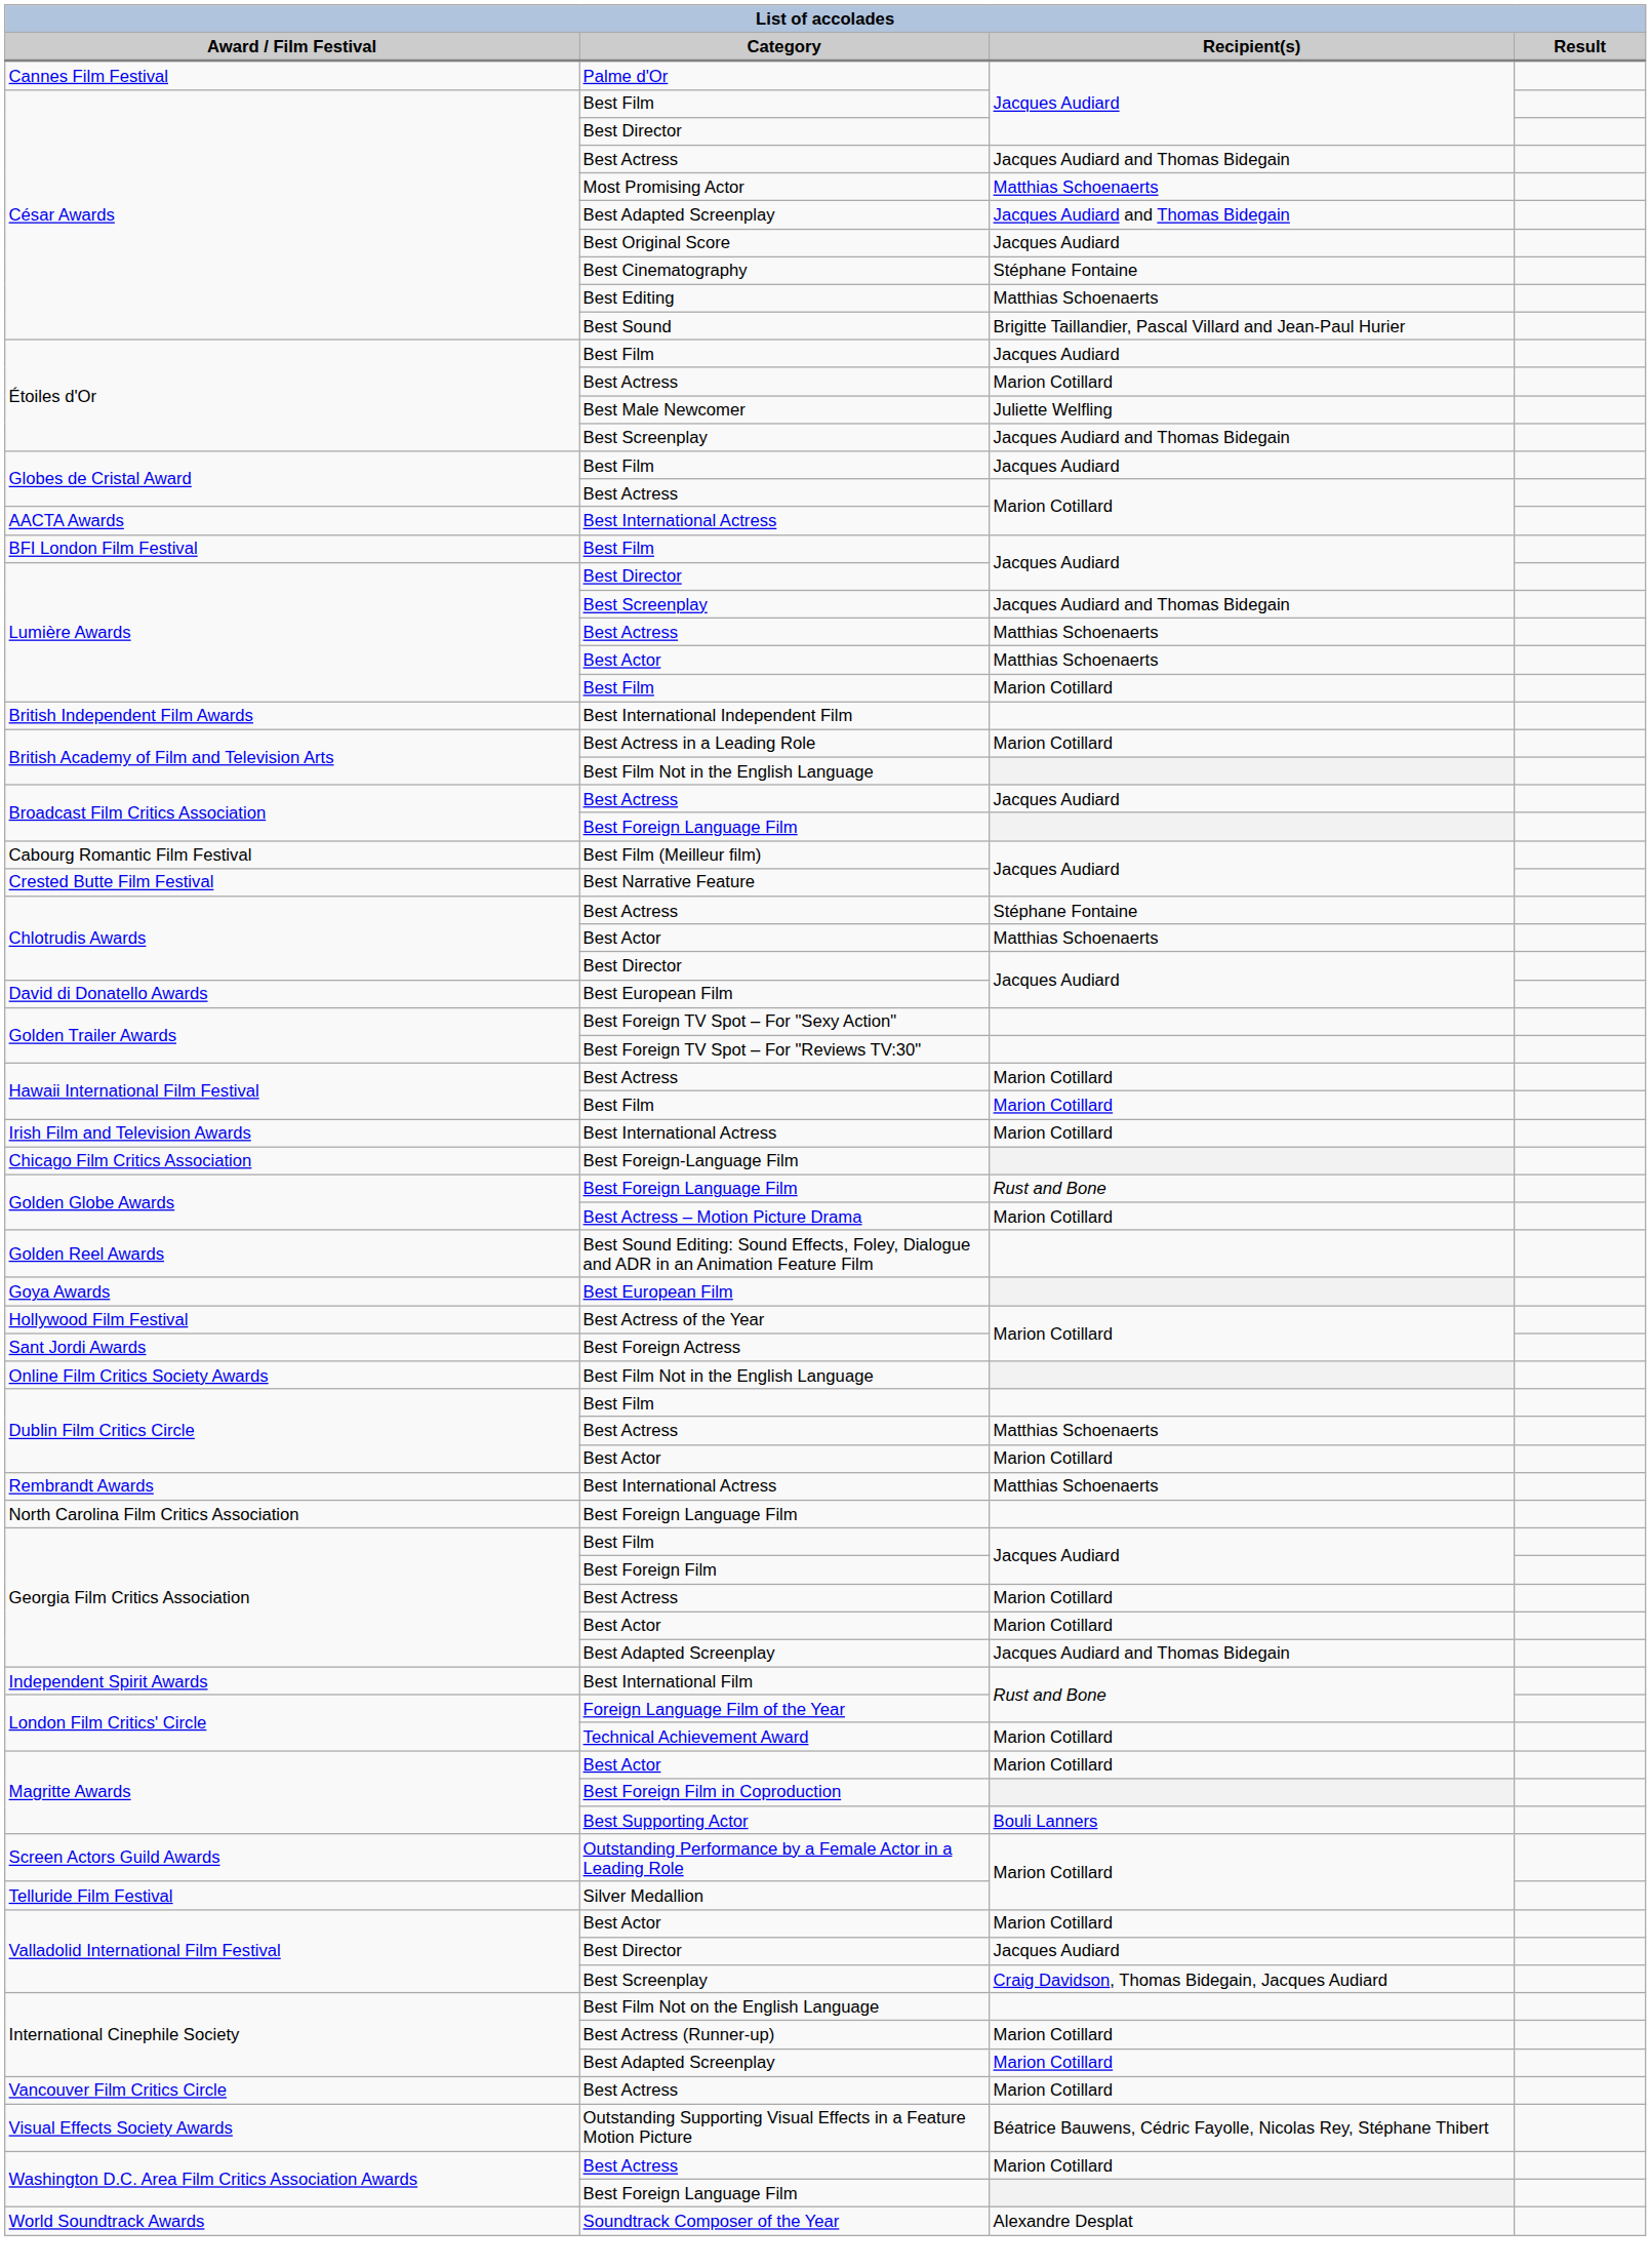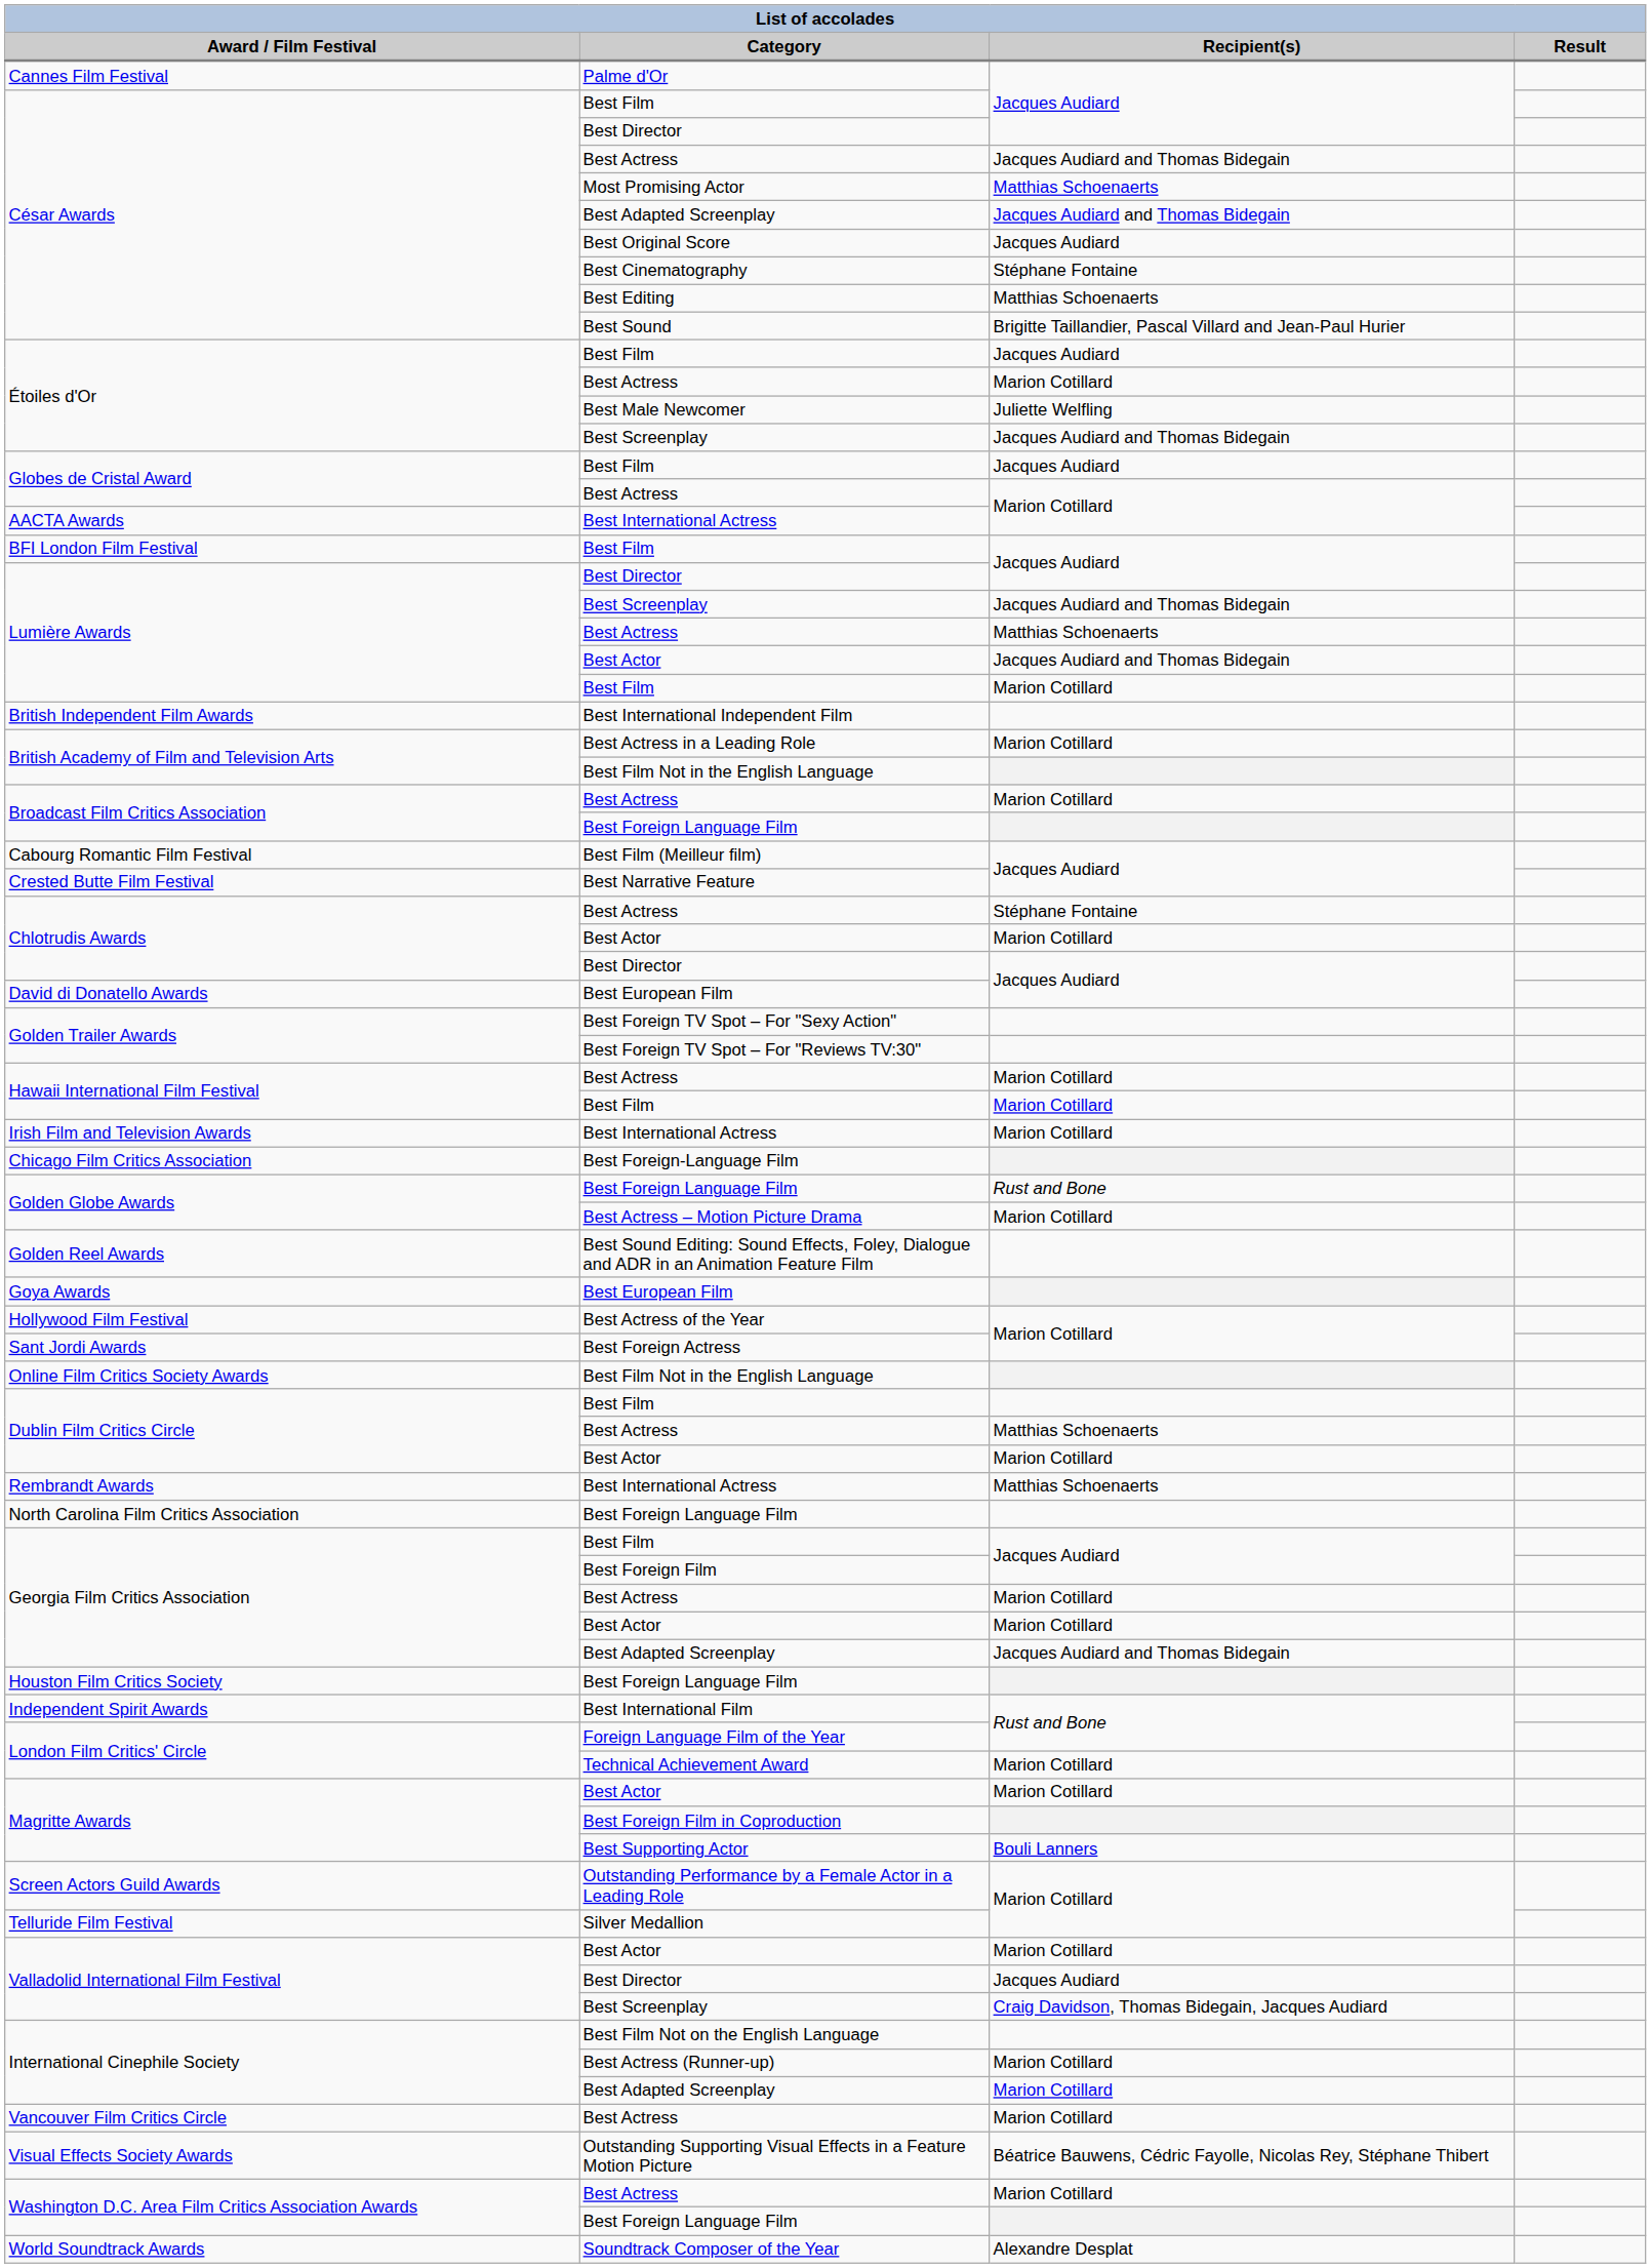Lumière Awards / Best Actor | Recipient(s): Matthias Schoenaerts -> Jacques Audiard and Thomas Bidegain
Broadcast Film Critics Association / Best Actress | Recipient(s): Jacques Audiard -> Marion Cotillard
Chlotrudis Awards / Best Actor | Recipient(s): Matthias Schoenaerts -> Marion Cotillard
+ row: Houston Film Critics Society | Best Foreign Language Film
